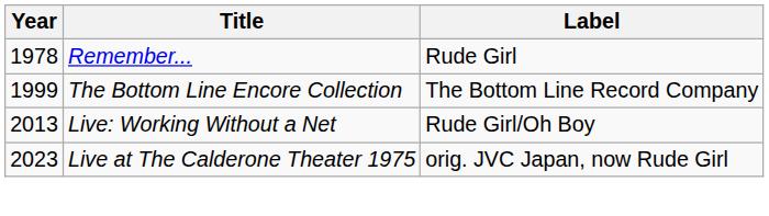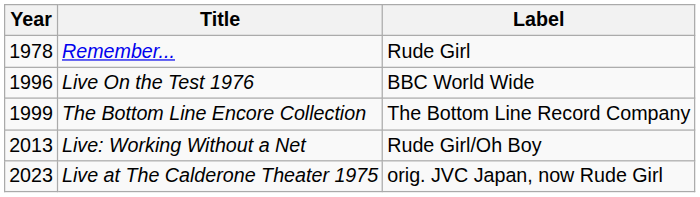+ row: 1996 | Live On the Test 1976 | BBC World Wide
